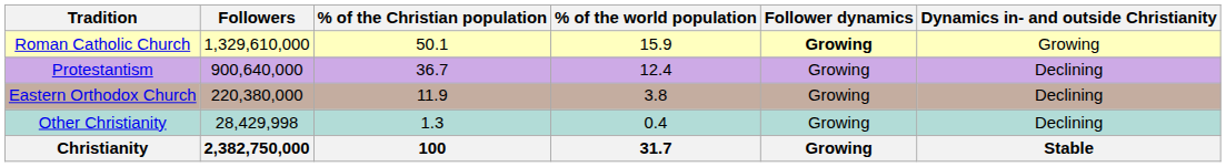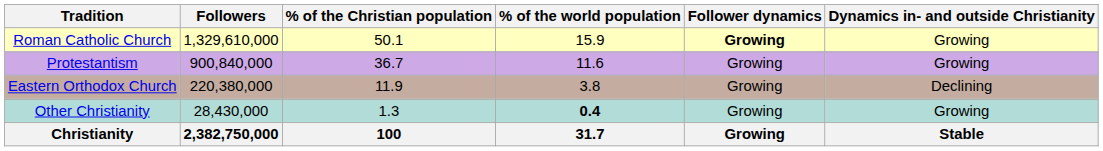Protestantism | Followers: 900,640,000 -> 900,840,000
Protestantism | % of the world population: 12.4 -> 11.6
Protestantism | Dynamics in- and outside Christianity: Declining -> Growing
Other Christianity | Followers: 28,429,998 -> 28,430,000
Other Christianity | % of the world population: normal -> bold
Other Christianity | Dynamics in- and outside Christianity: Declining -> Growing
